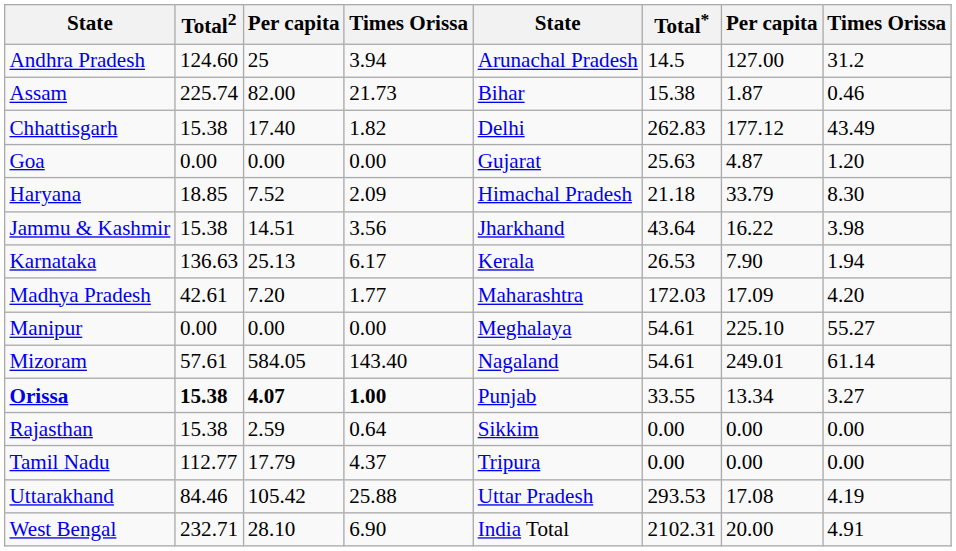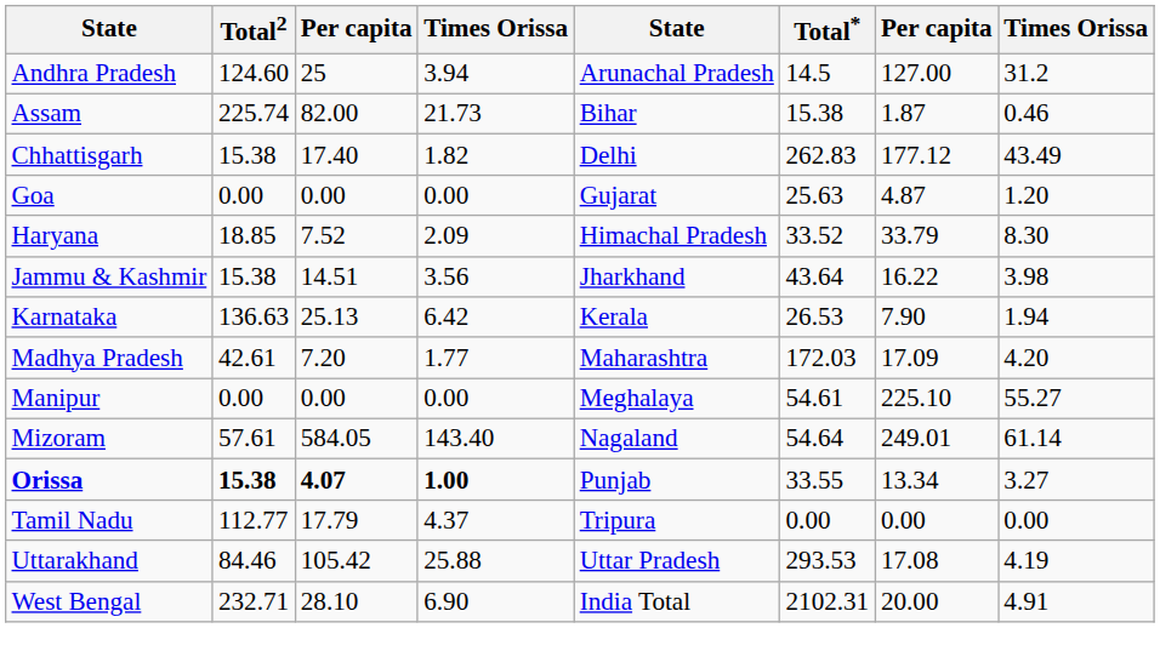Haryana | Total*: 21.18 -> 33.52
Karnataka | column 4: 6.17 -> 6.42
Mizoram | Total*: 54.61 -> 54.64
- row: Rajasthan | 15.38 | 2.59 | 0.64 | Sikkim | 0.00 | 0.00 | 0.00
